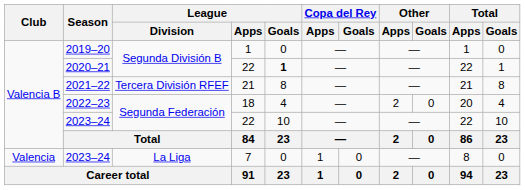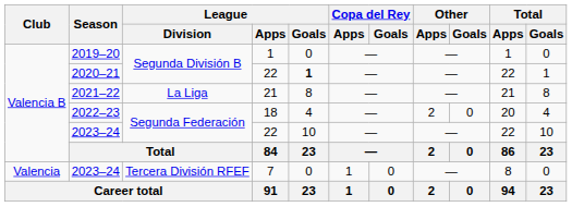2021–22 | League / Division: Tercera División RFEF -> La Liga
2023–24 / 7 | League / Division: La Liga -> Tercera División RFEF
